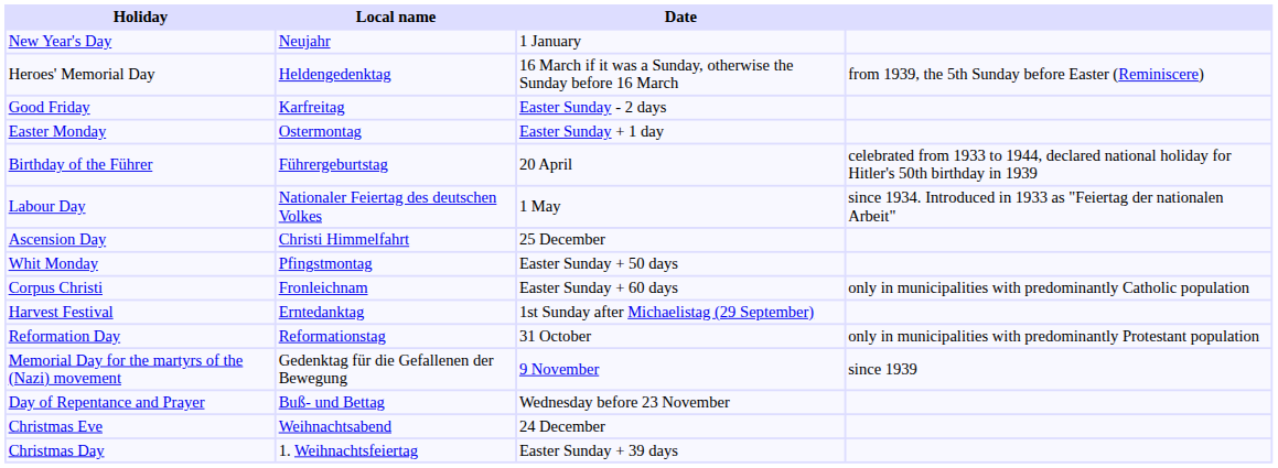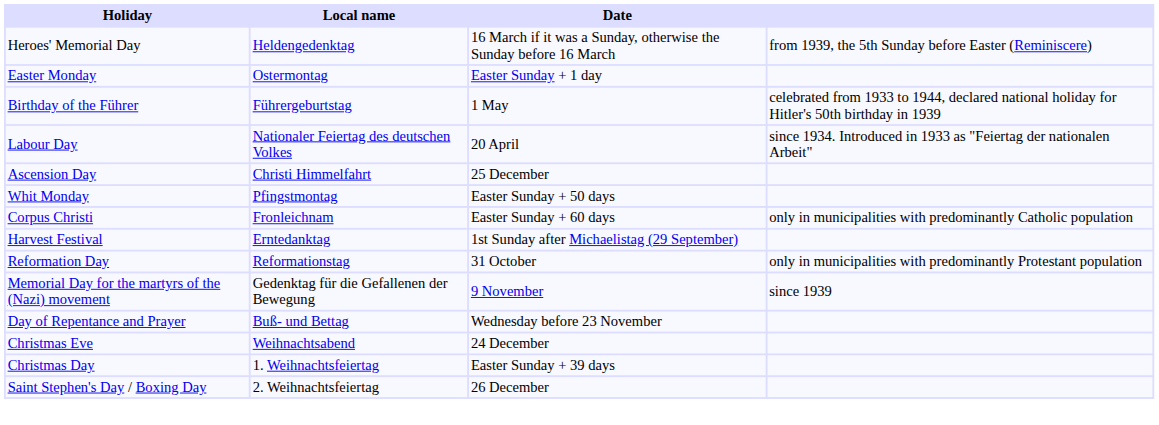- row: New Year's Day | Neujahr | 1 January
- row: Good Friday | Karfreitag | Easter Sunday - 2 days
Birthday of the Führer | Date: 20 April -> 1 May
Labour Day | Date: 1 May -> 20 April
+ row: Saint Stephen's Day / Boxing Day | 2. Weihnachtsfeiertag | 26 December
